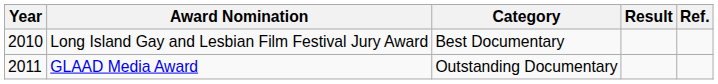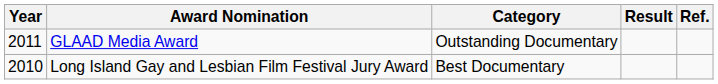rows swapped: Long Island Gay and Lesbian Film Festival Jury Award <-> GLAAD Media Award
